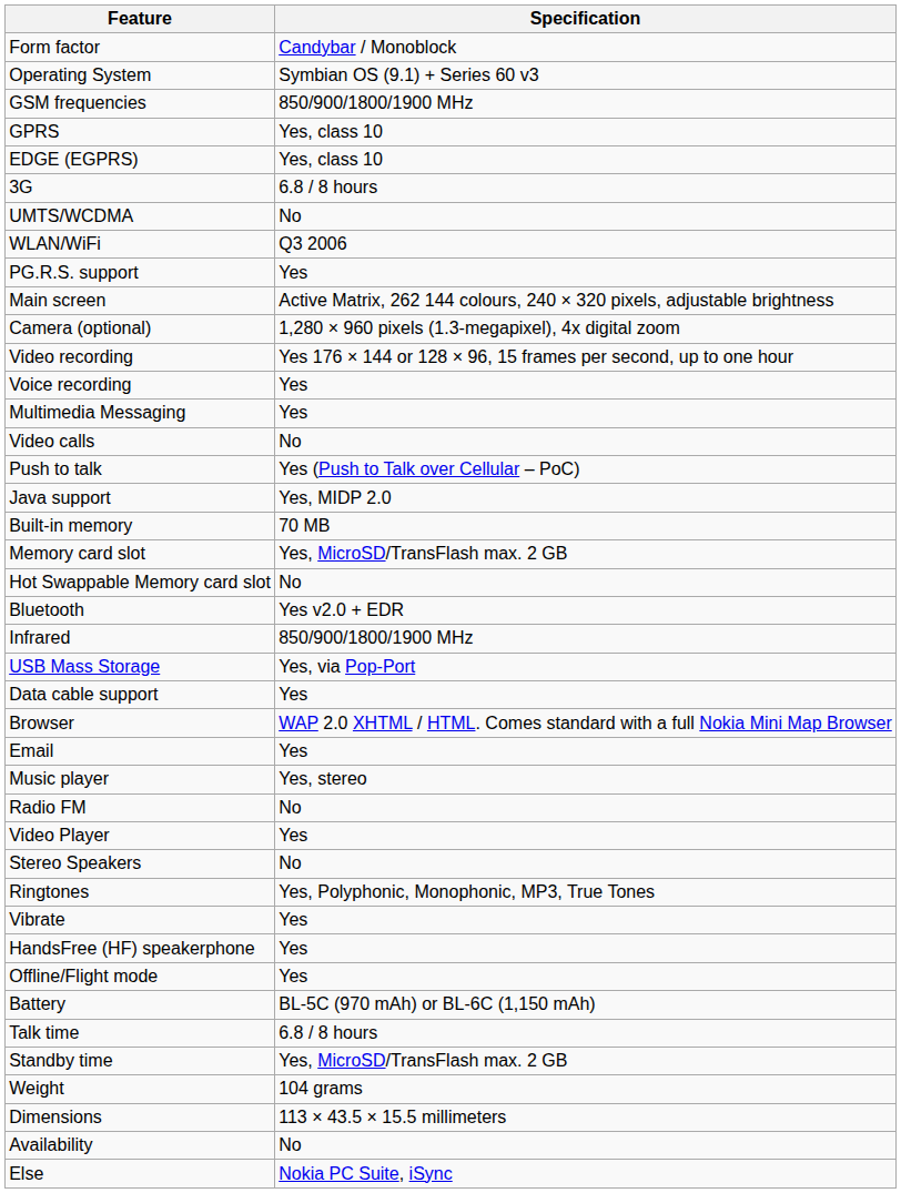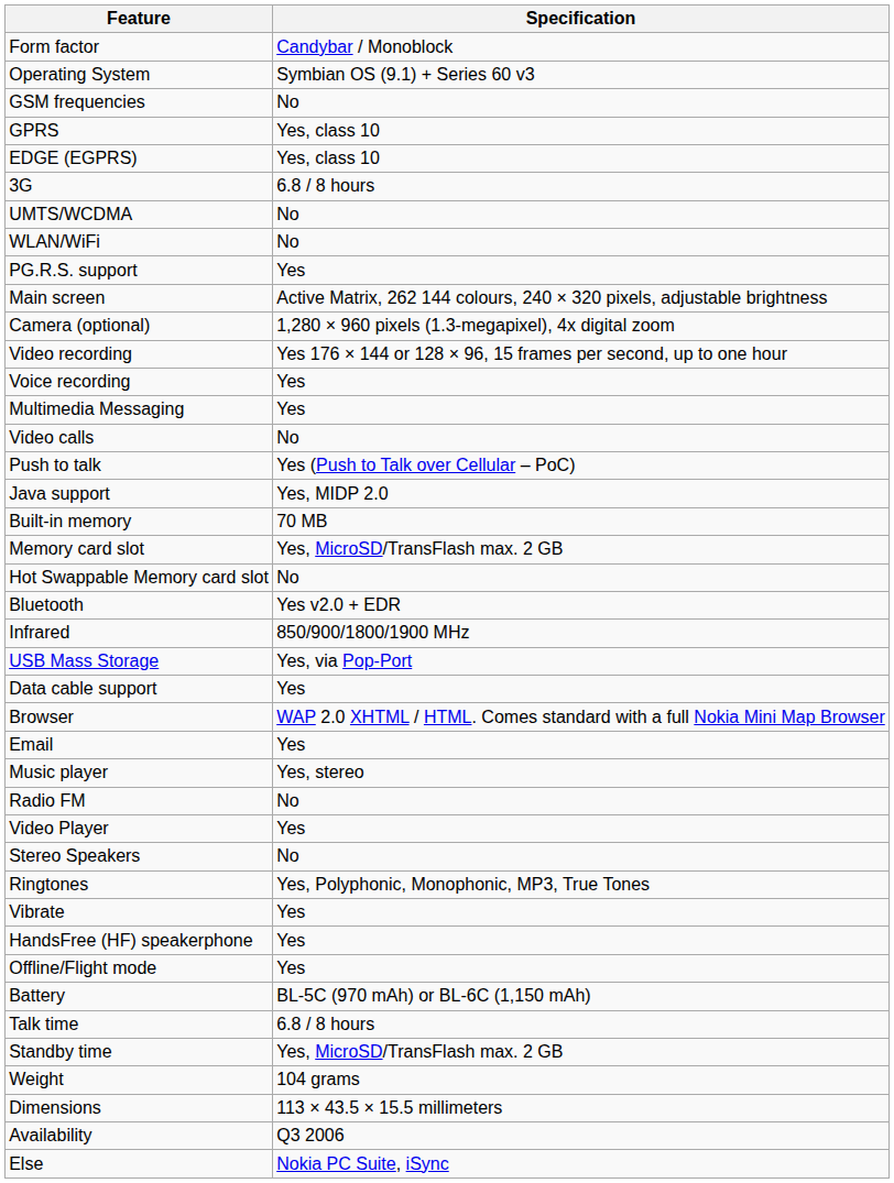GSM frequencies | Specification: 850/900/1800/1900 MHz -> No
WLAN/WiFi | Specification: Q3 2006 -> No
Availability | Specification: No -> Q3 2006
